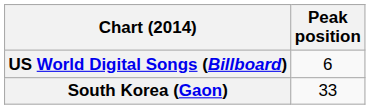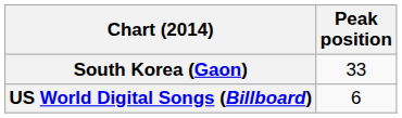rows swapped: South Korea (Gaon) <-> US World Digital Songs (Billboard)
